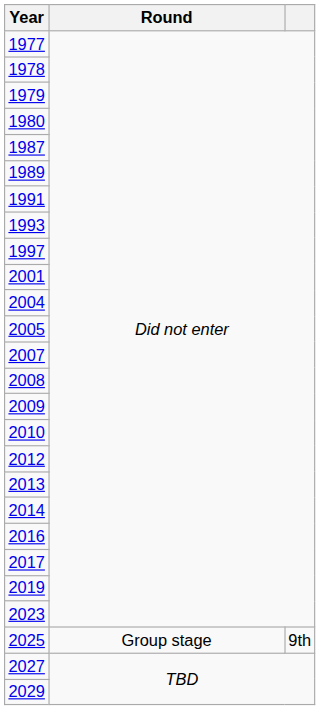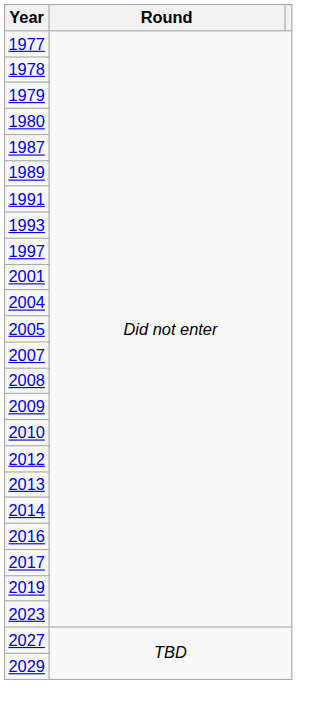- row: 2025 | Group stage | 9th
